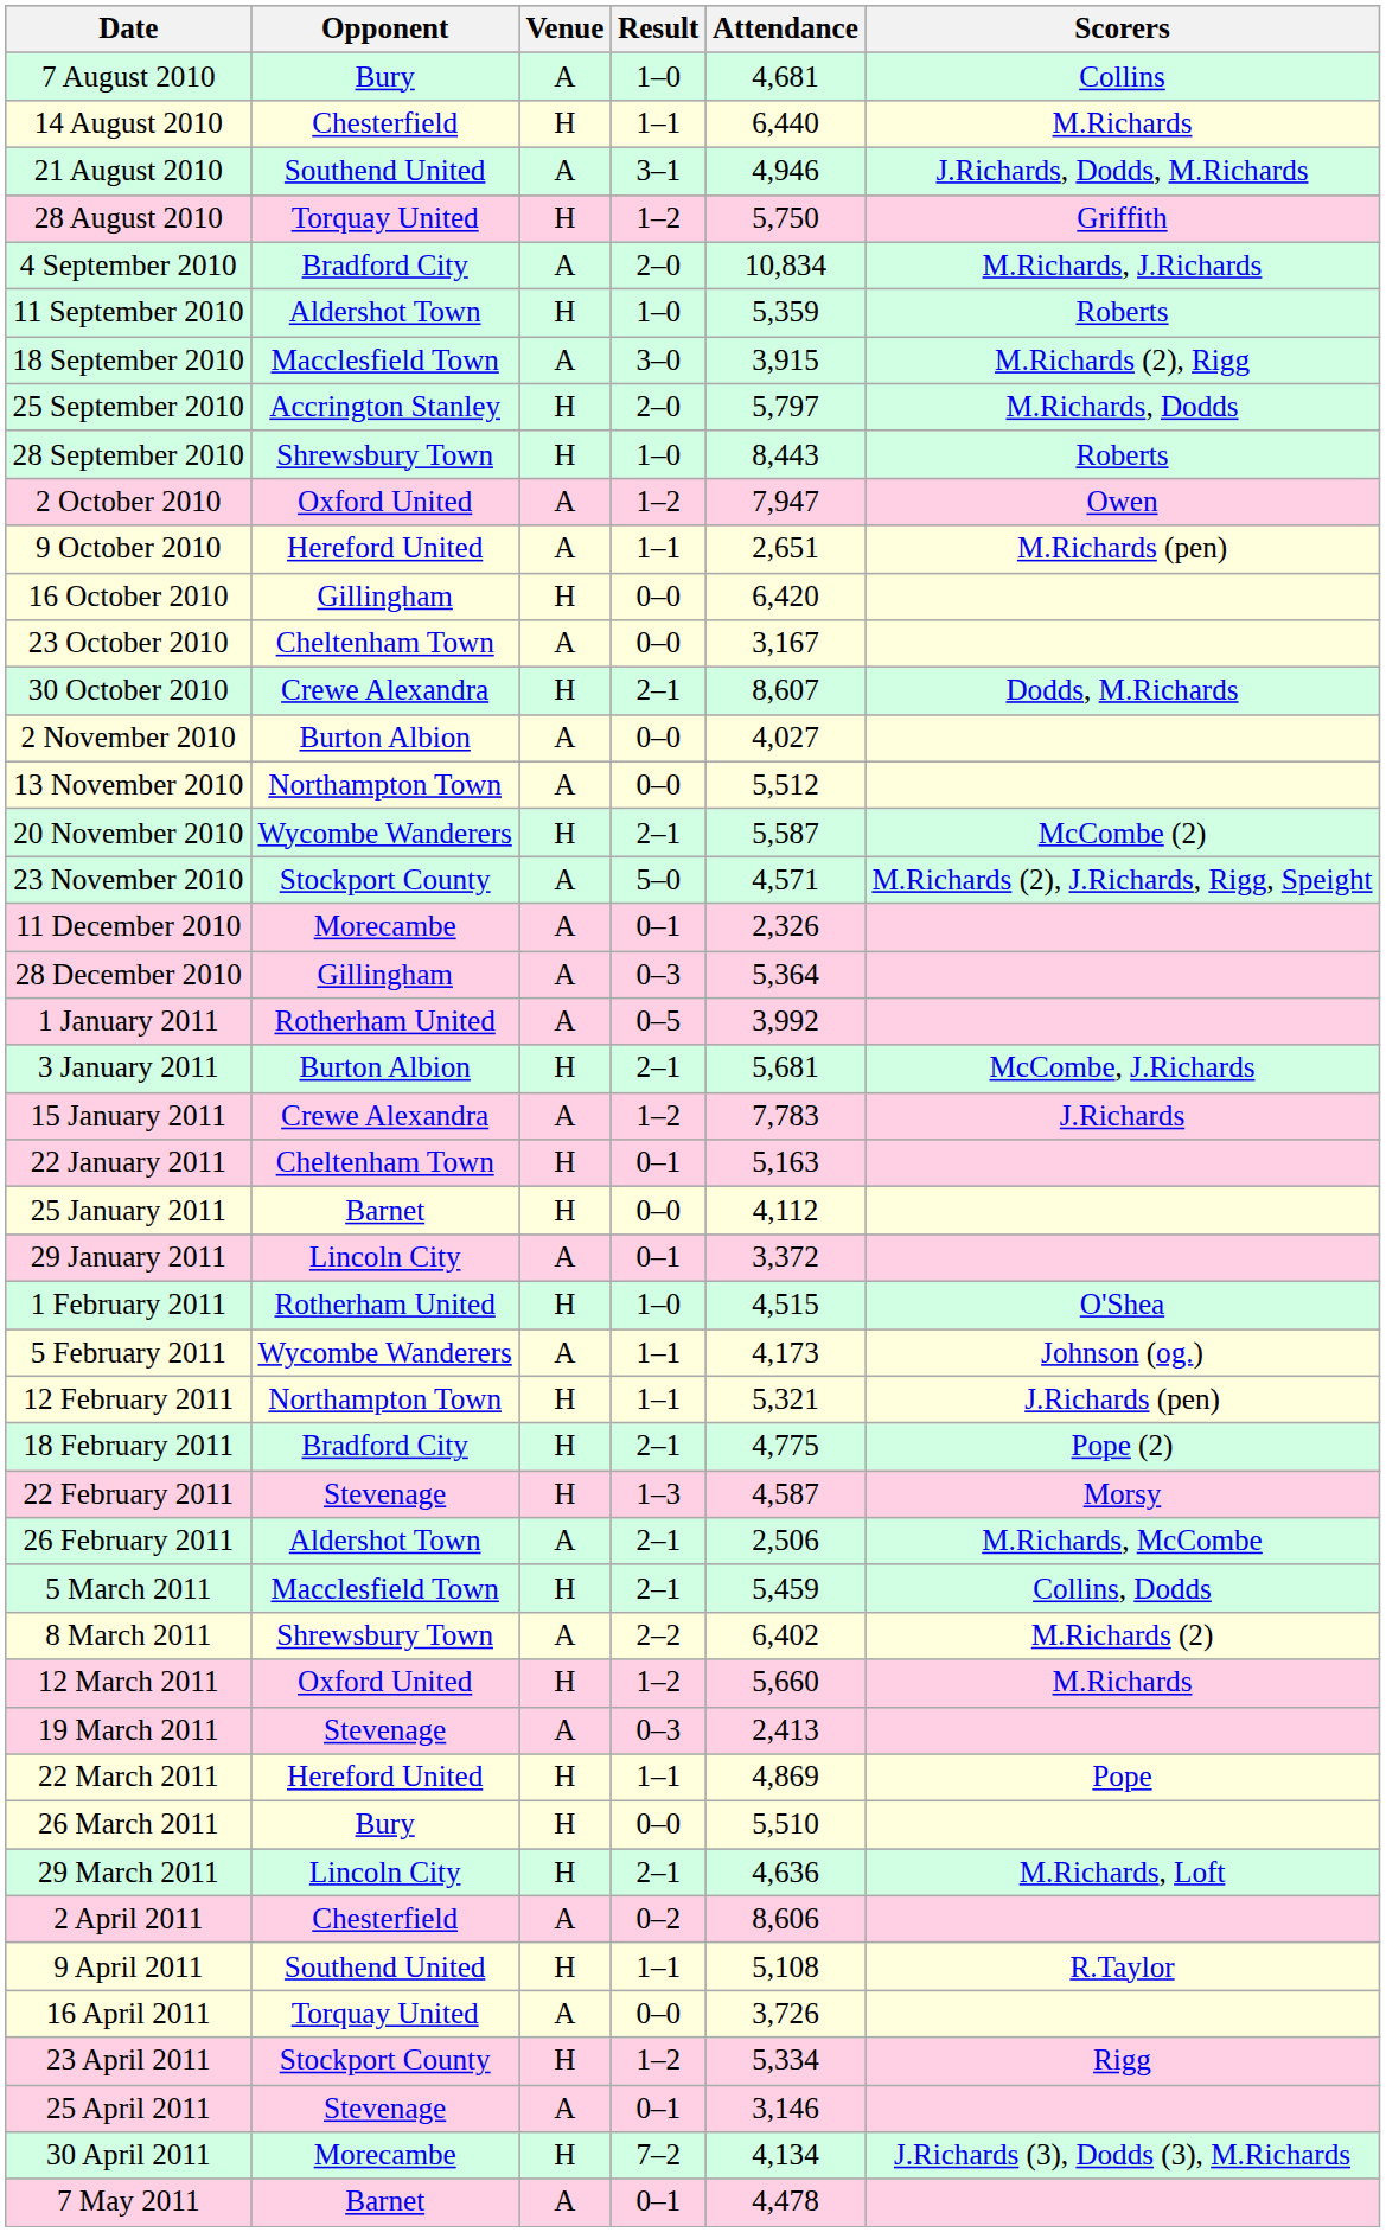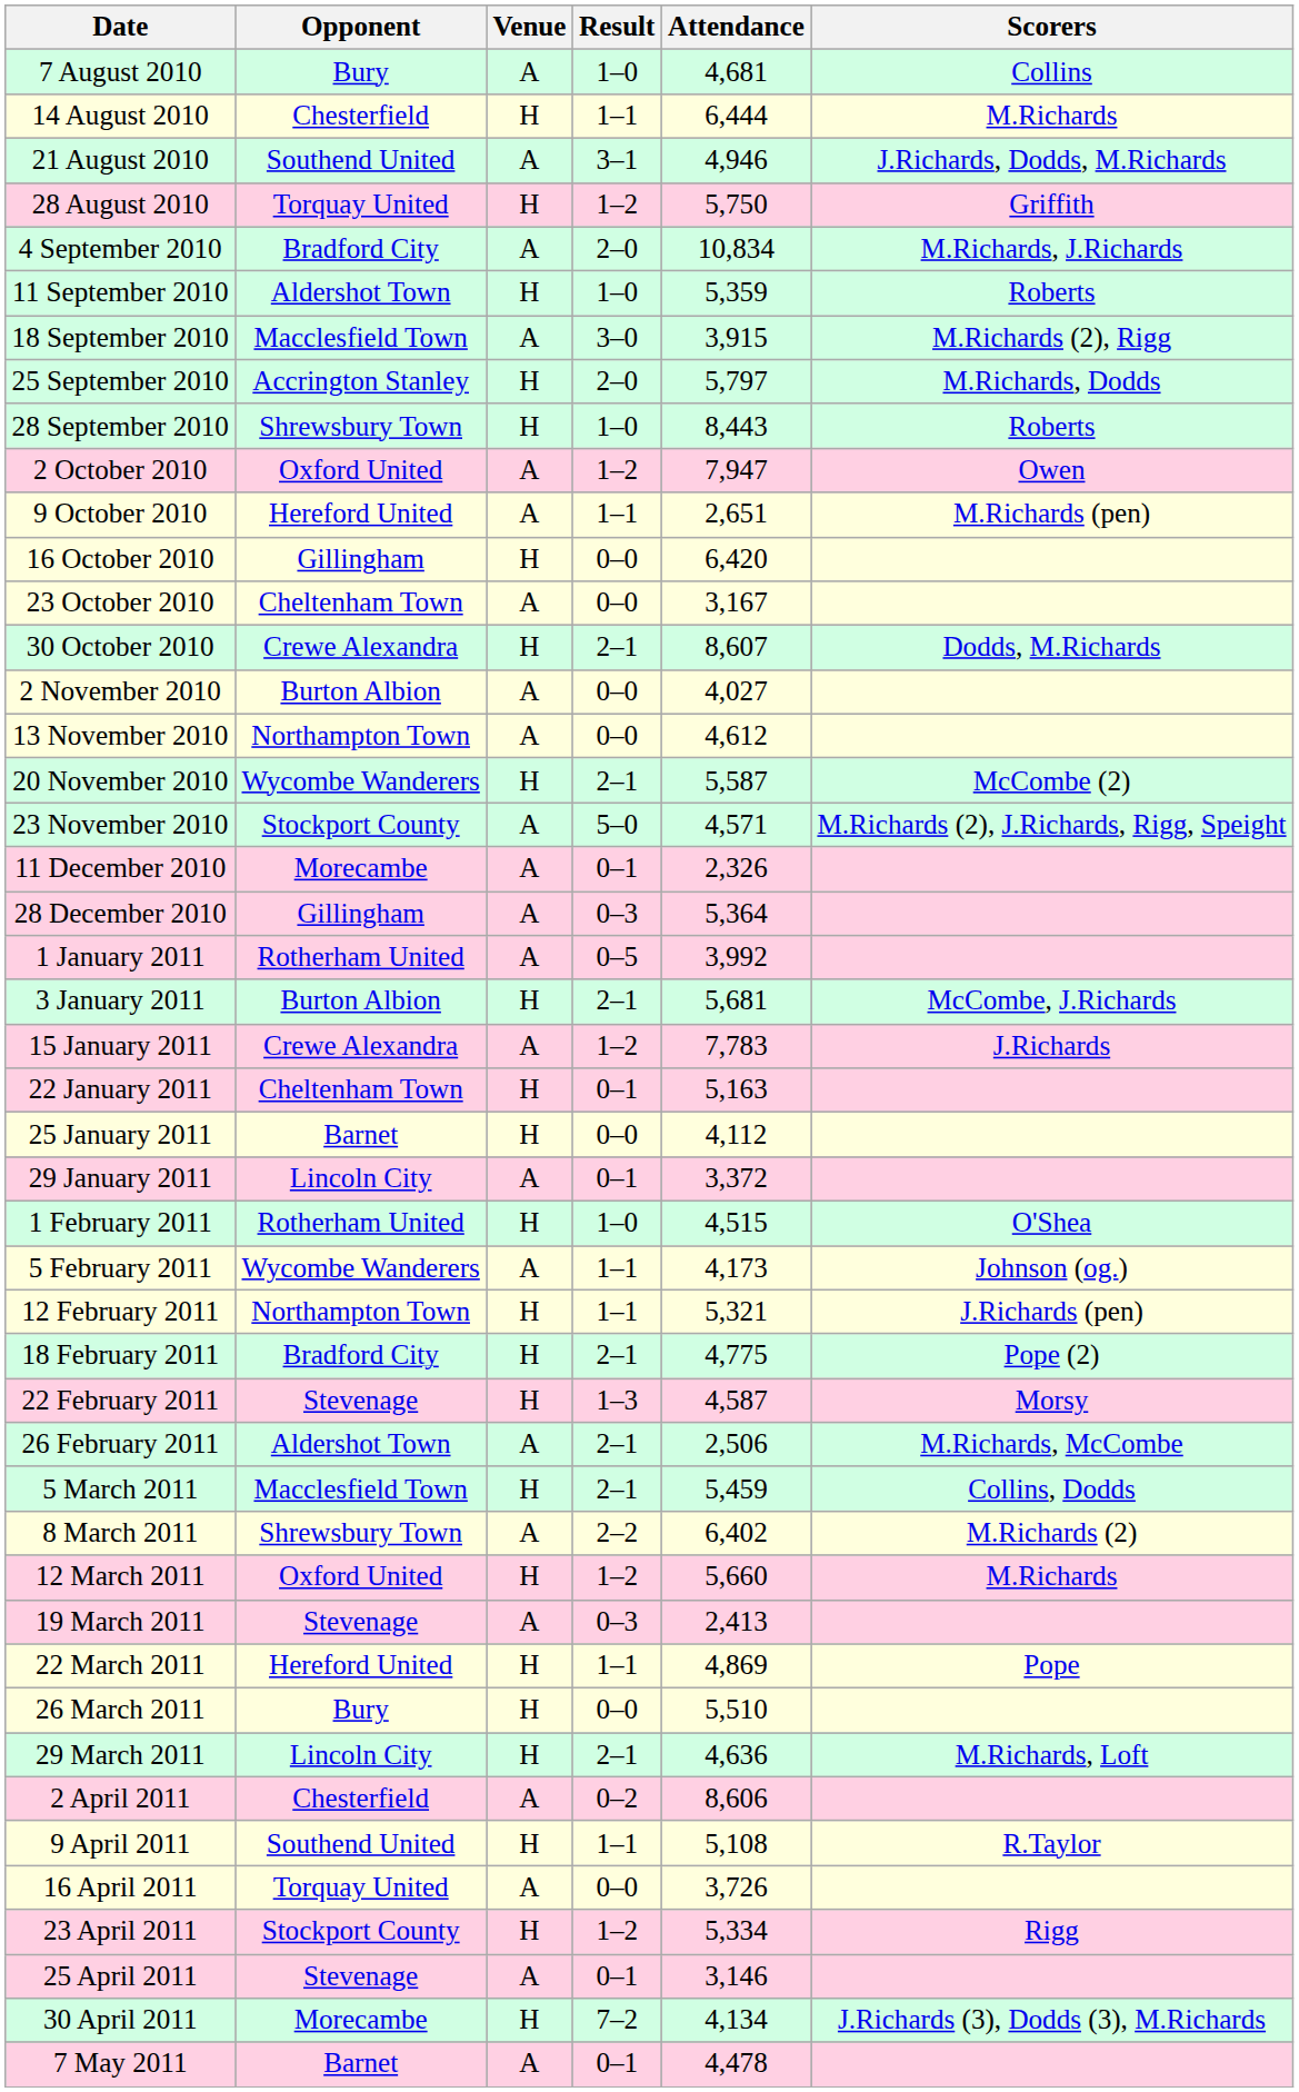14 August 2010 | Attendance: 6,440 -> 6,444
13 November 2010 | Attendance: 5,512 -> 4,612
